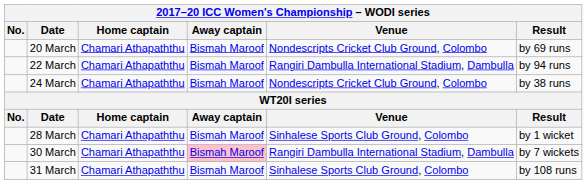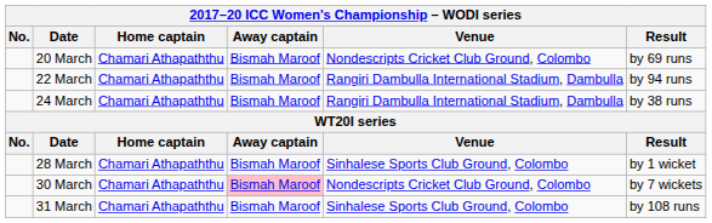24 March | Venue: Nondescripts Cricket Club Ground, Colombo -> Rangiri Dambulla International Stadium, Dambulla
30 March | Venue: Rangiri Dambulla International Stadium, Dambulla -> Nondescripts Cricket Club Ground, Colombo
